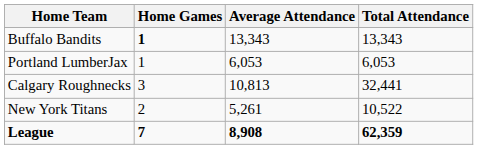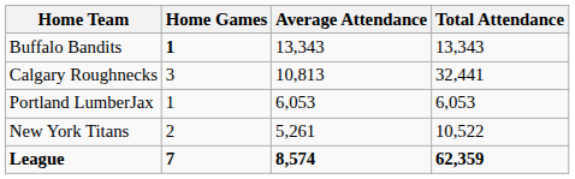rows swapped: Calgary Roughnecks <-> Portland LumberJax
League | Average Attendance: 8,908 -> 8,574
